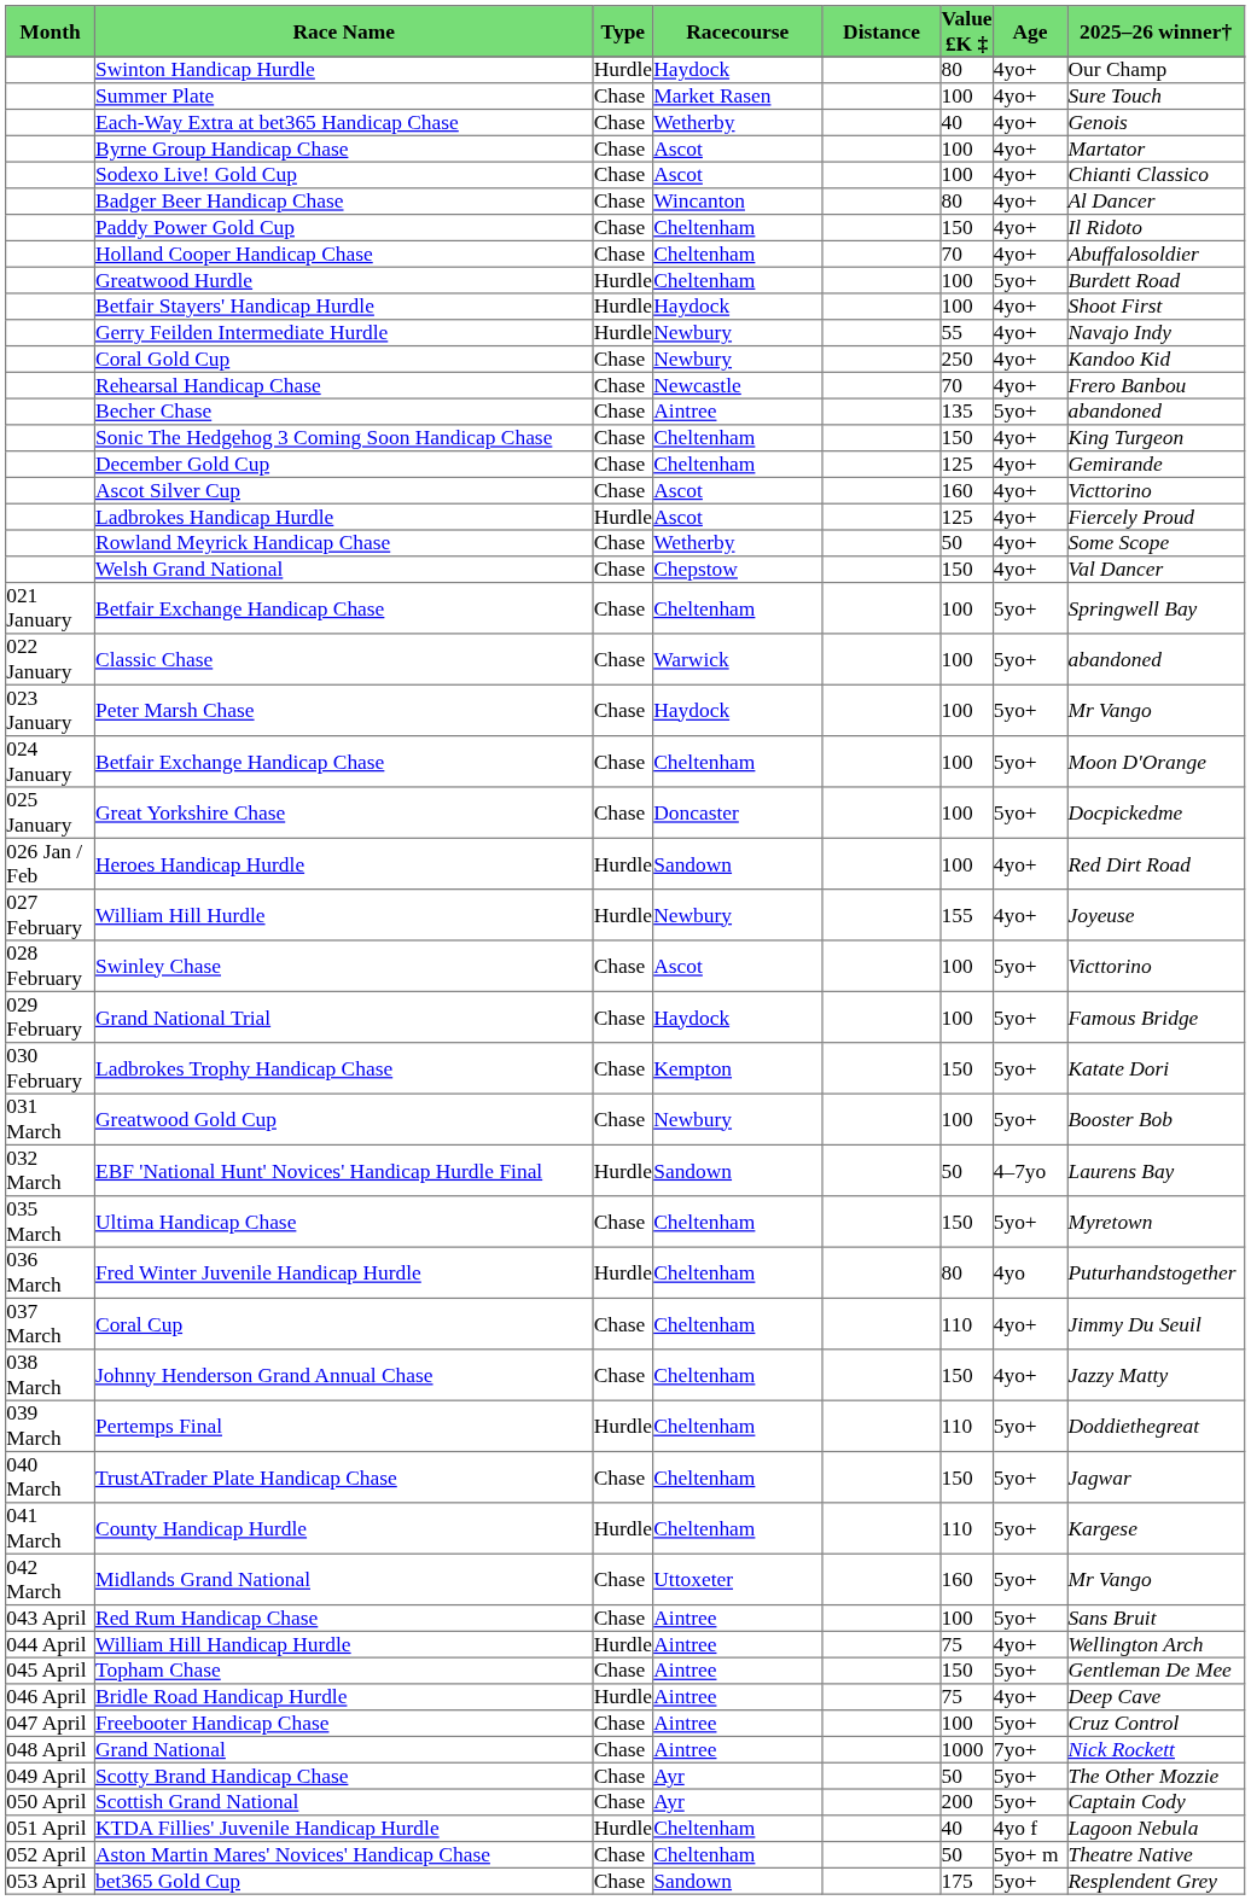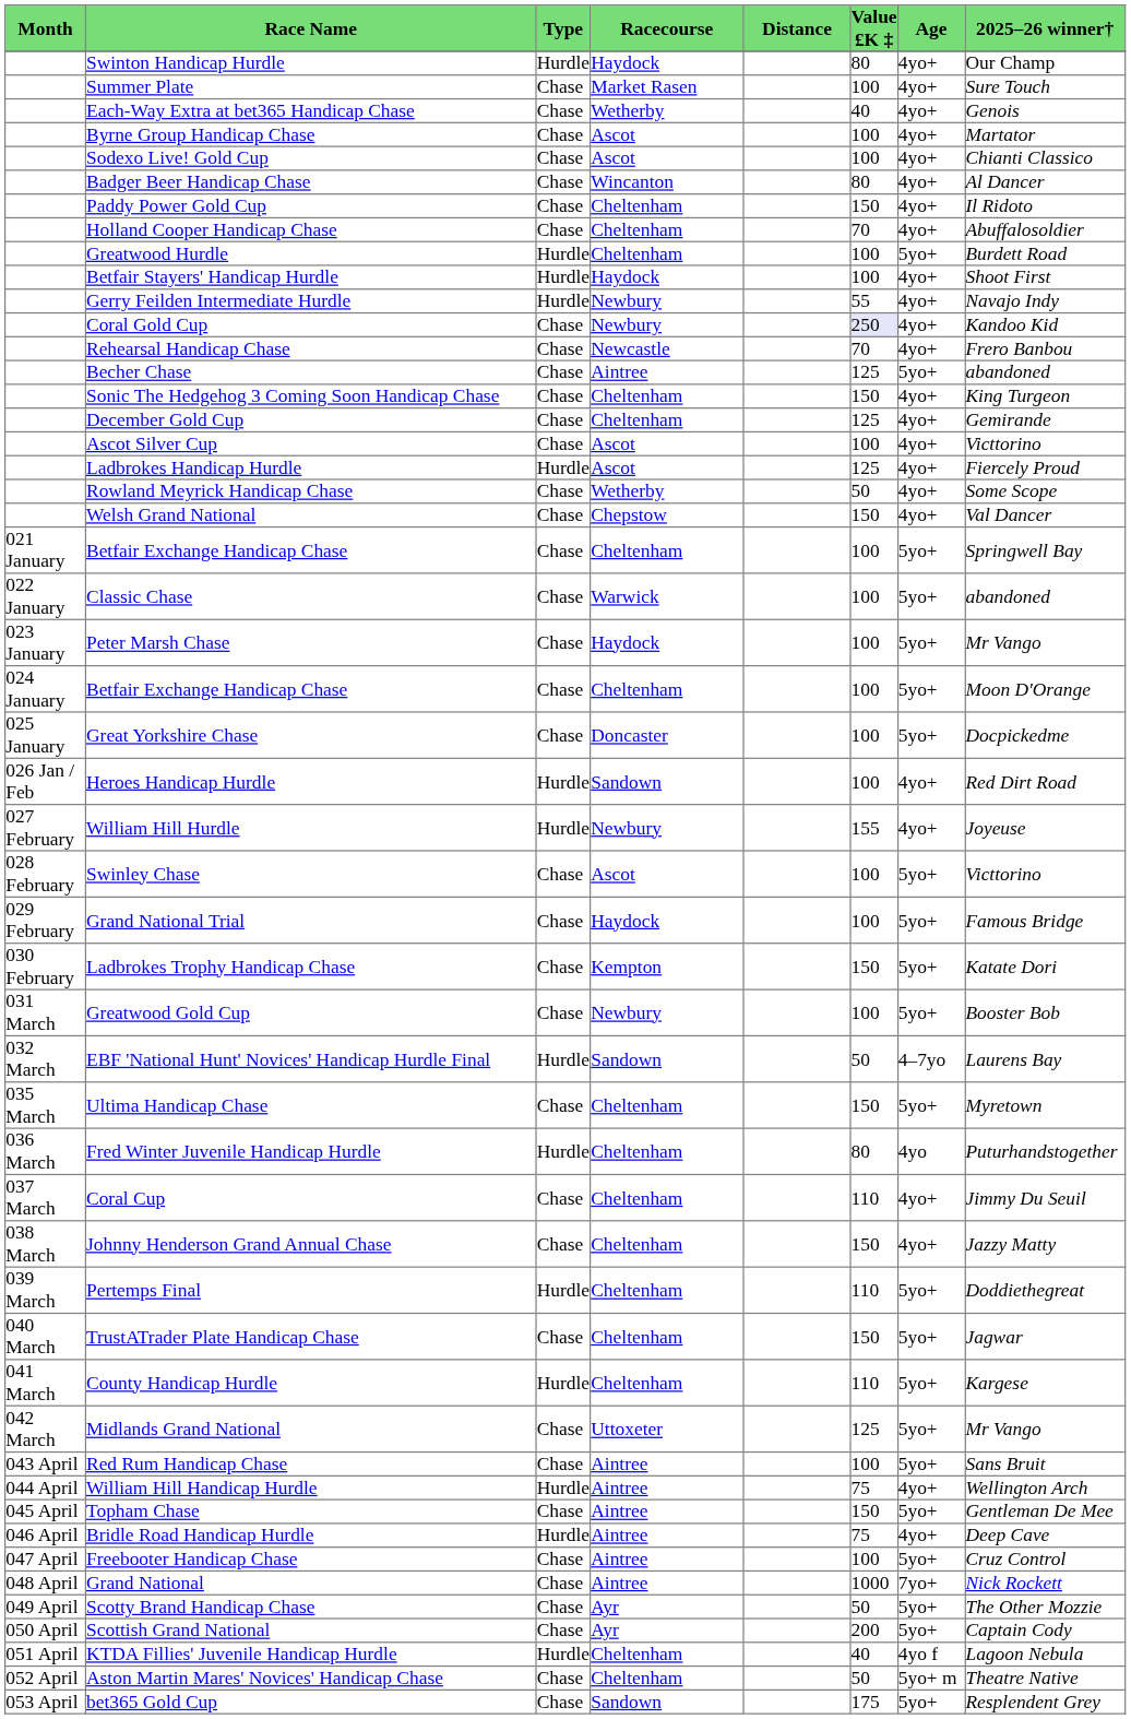Coral Gold Cup | Value £K ‡: no background -> lavender background
Becher Chase | Value £K ‡: 135 -> 125
Ascot Silver Cup | Value £K ‡: 160 -> 100
Midlands Grand National | Value £K ‡: 160 -> 125
